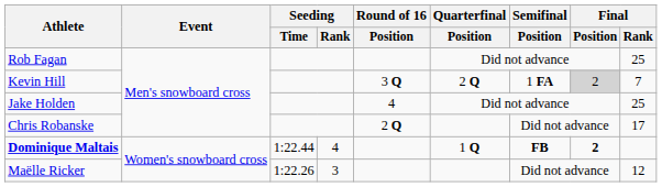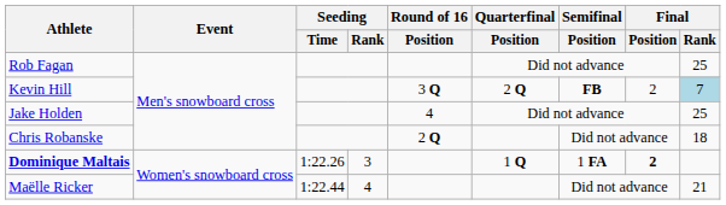Kevin Hill | Semifinal / Position: 1 FA -> FB
Kevin Hill | Final / Position: lightgrey background -> no background
Kevin Hill | Final / Rank: no background -> lightblue background
Chris Robanske | Final / Rank: 17 -> 18
Dominique Maltais | Seeding / Time: 1:22.44 -> 1:22.26
Dominique Maltais | Seeding / Rank: 4 -> 3
Dominique Maltais | Semifinal / Position: FB -> 1 FA
Maëlle Ricker | Seeding / Time: 1:22.26 -> 1:22.44
Maëlle Ricker | Seeding / Rank: 3 -> 4
Maëlle Ricker | Final / Rank: 12 -> 21
